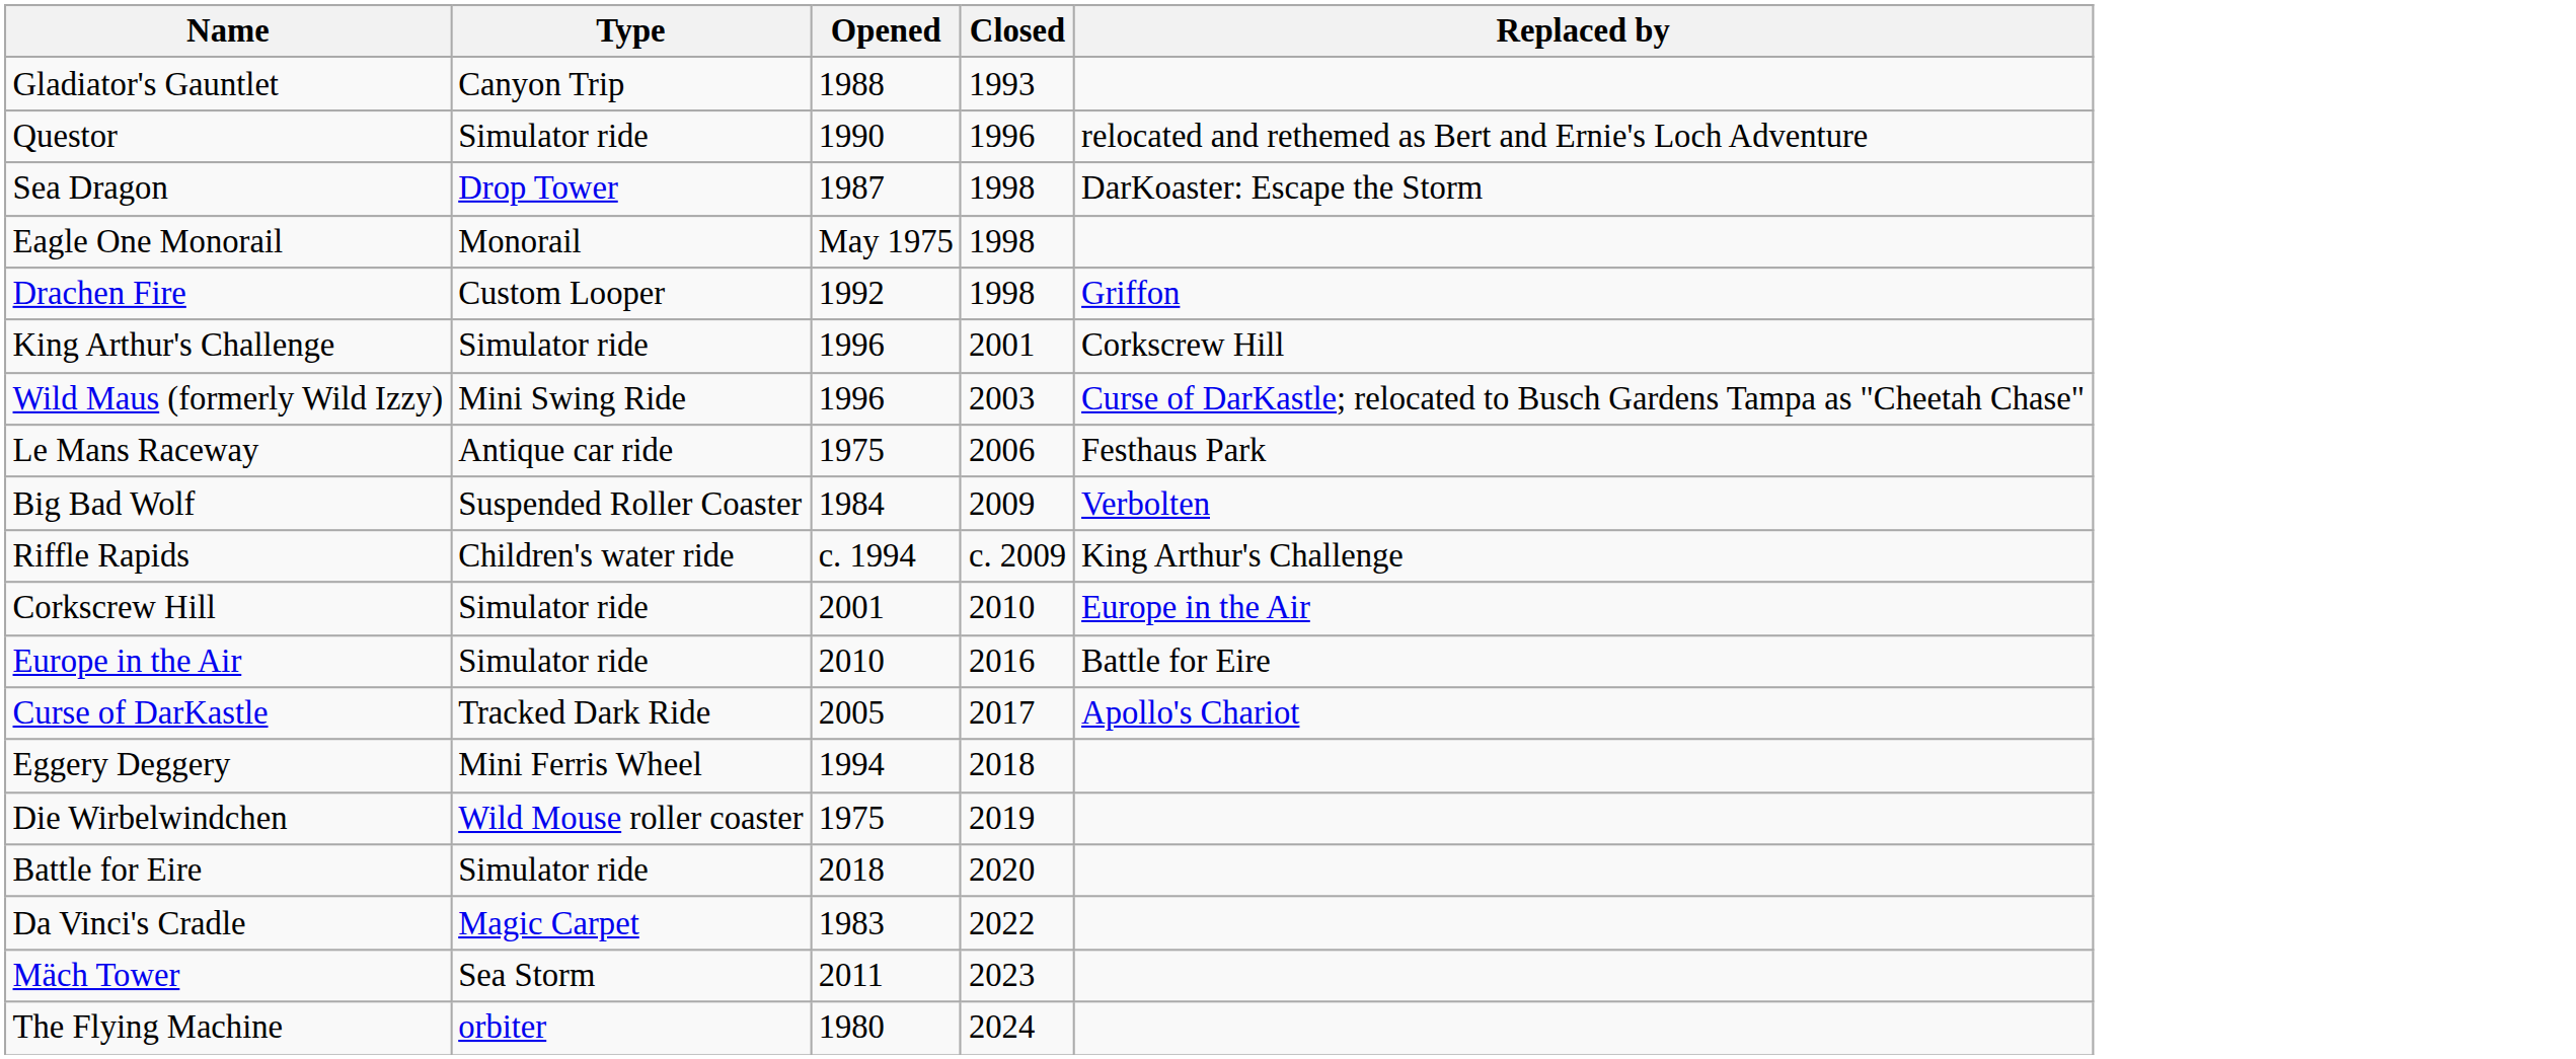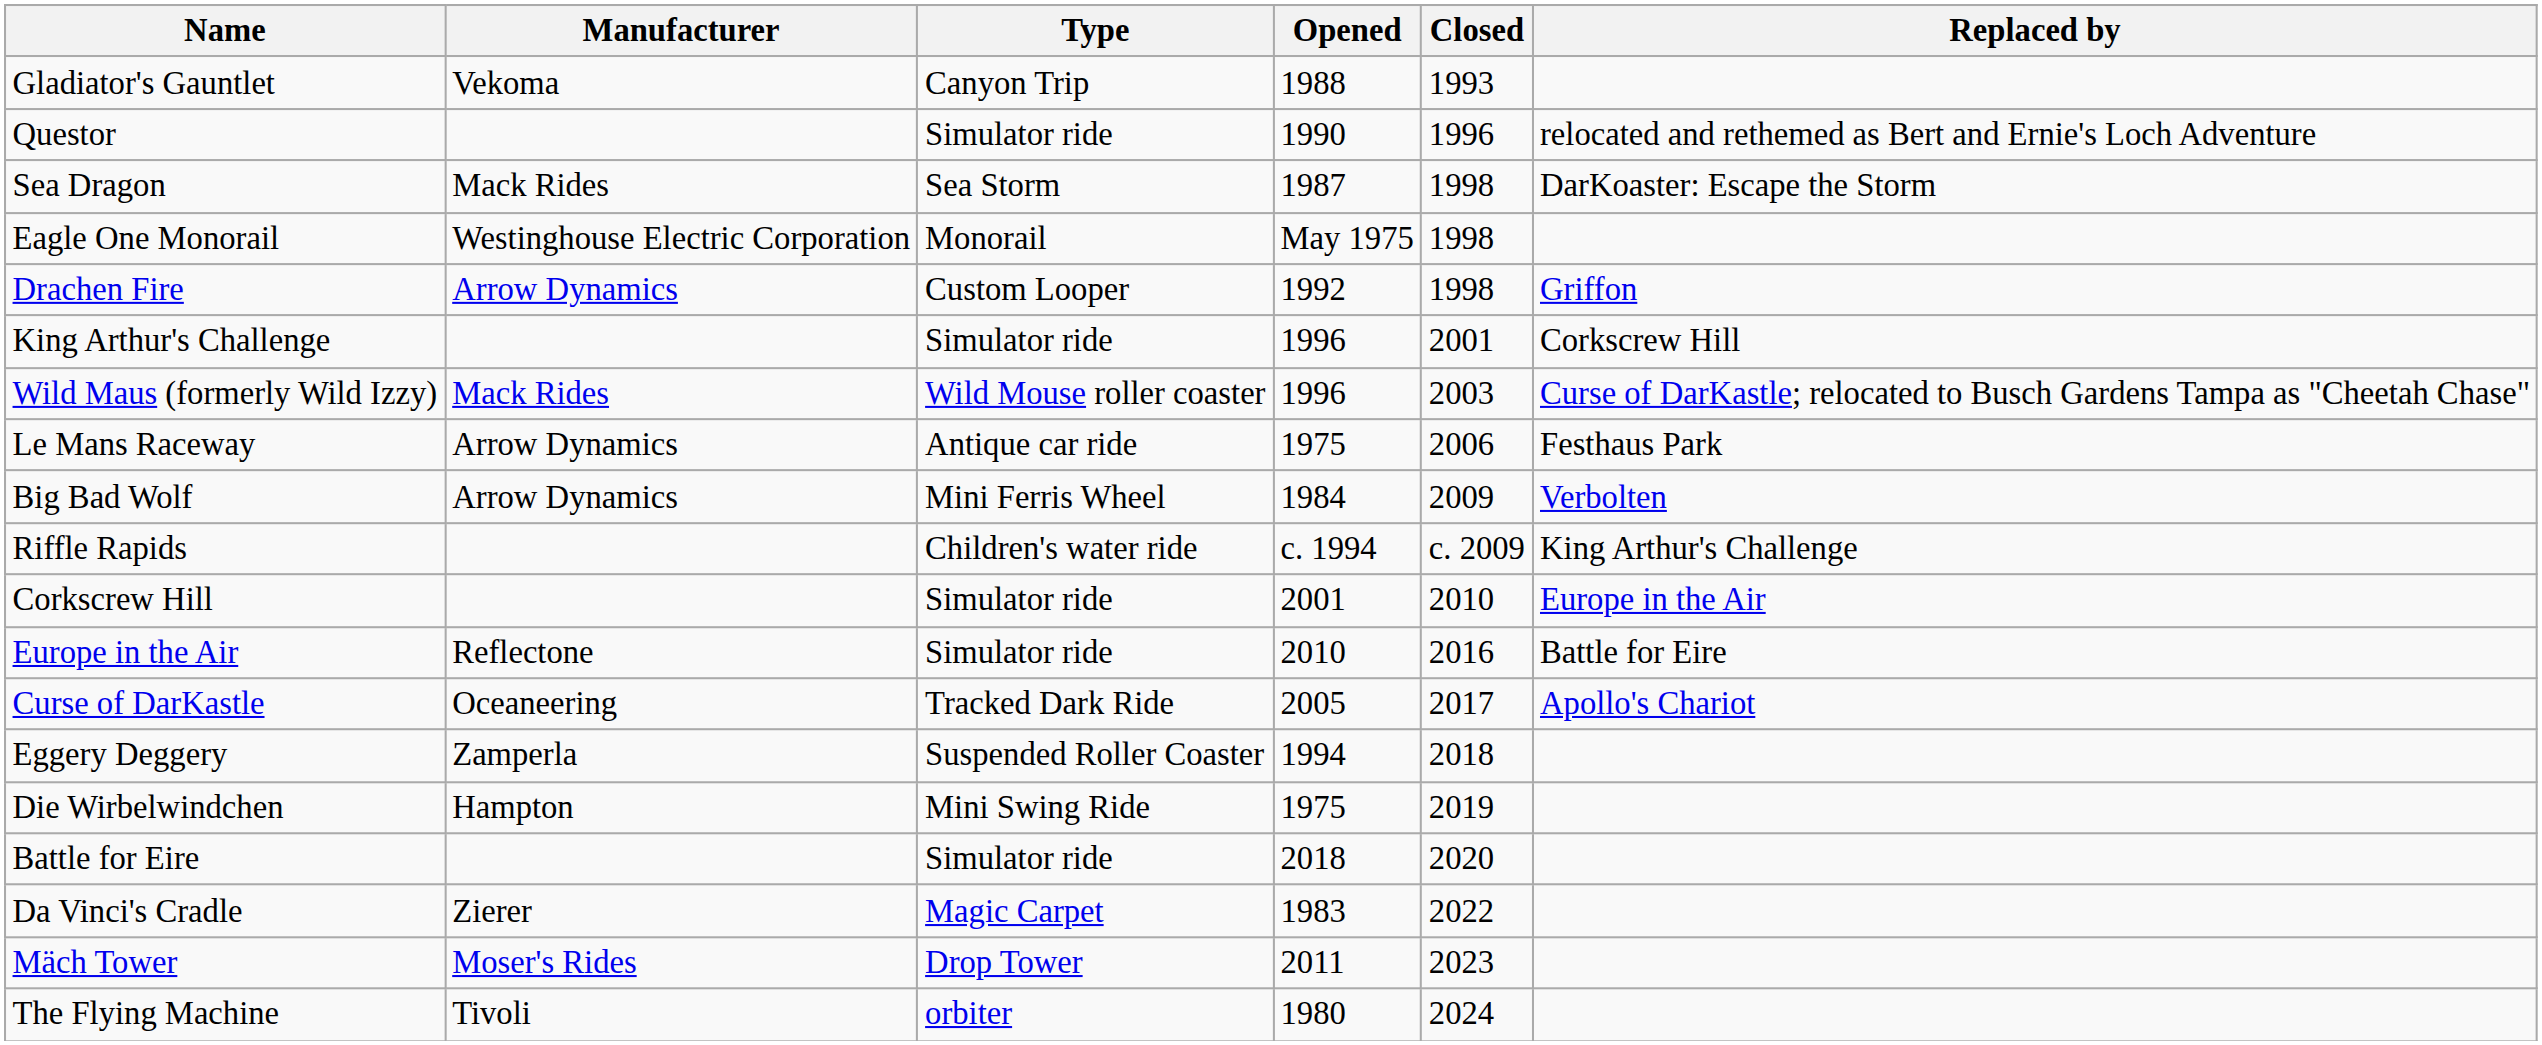+ column: Manufacturer | Vekoma | Mack Rides | Westinghouse Electric Corporation | Arrow Dynamics | Mack Rides | Arrow Dynamics | Arrow Dynamics | Reflectone | Oceaneering | Zamperla | Hampton | Zierer | Moser's Rides | Tivoli
Sea Dragon | Type: Drop Tower -> Sea Storm
Wild Maus (formerly Wild Izzy) | Type: Mini Swing Ride -> Wild Mouse roller coaster
Big Bad Wolf | Type: Suspended Roller Coaster -> Mini Ferris Wheel
Eggery Deggery | Type: Mini Ferris Wheel -> Suspended Roller Coaster
Die Wirbelwindchen | Type: Wild Mouse roller coaster -> Mini Swing Ride
Mäch Tower | Type: Sea Storm -> Drop Tower
